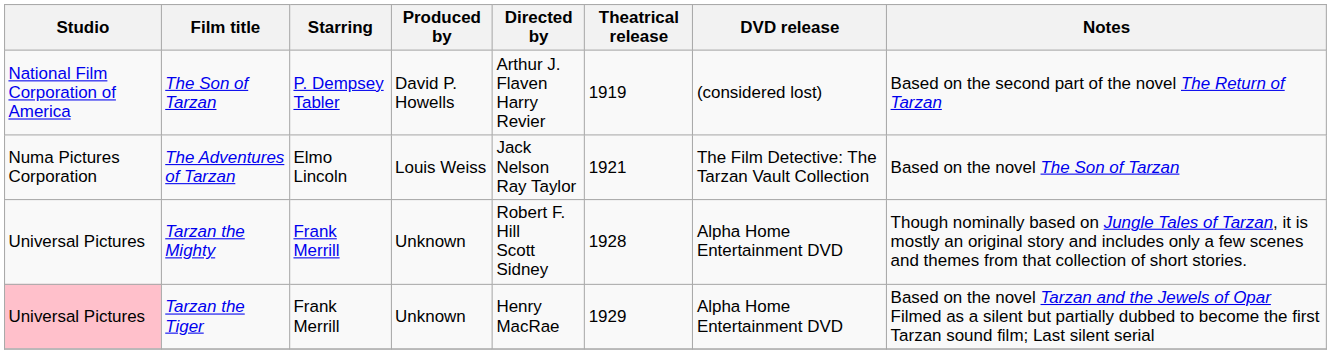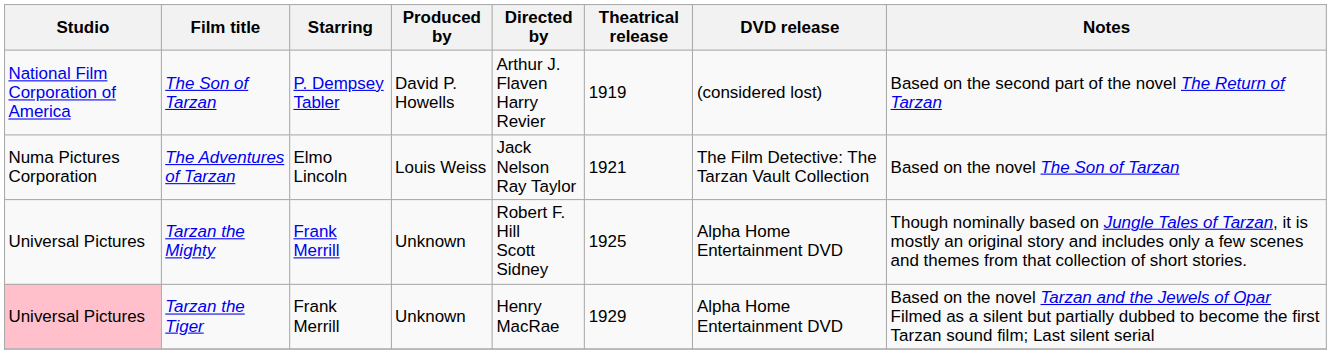Tarzan the Mighty | Theatrical release: 1928 -> 1925
